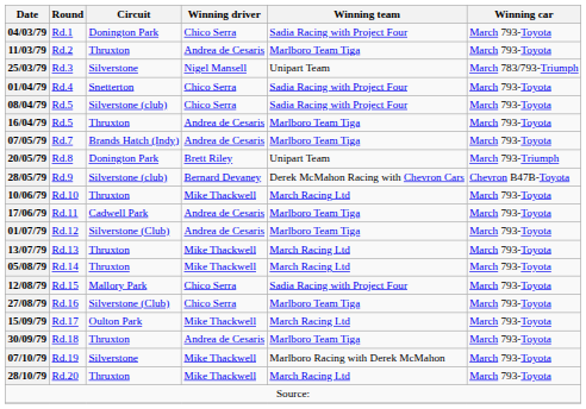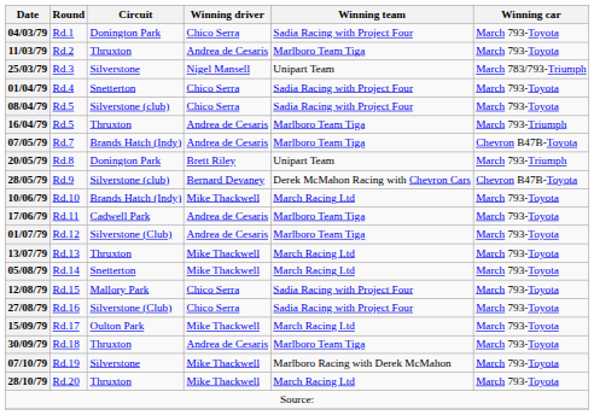16/04/79 | Winning car: March 793-Toyota -> March 793-Triumph
07/05/79 | Winning car: March 793-Toyota -> Chevron B47B-Toyota
10/06/79 | Circuit: Thruxton -> Brands Hatch (Indy)
05/08/79 | Circuit: Thruxton -> Snetterton
27/08/79 | Winning team: Marlboro Team Tiga -> Sadia Racing with Project Four
